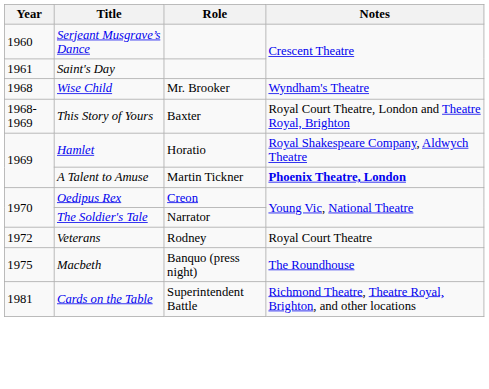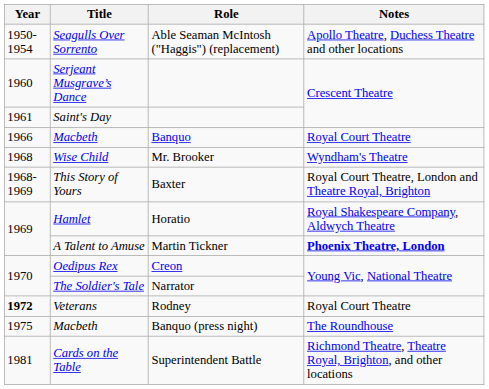+ row: 1950-1954 | Seagulls Over Sorrento | Able Seaman McIntosh ("Haggis") (replacement) | Apollo Theatre, Duchess Theatre and other locations
+ row: 1966 | Macbeth | Banquo | Royal Court Theatre
Veterans | Year: normal -> bold
